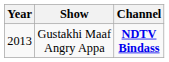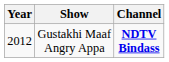Gustakhi Maaf Angry Appa | Year: 2013 -> 2012
